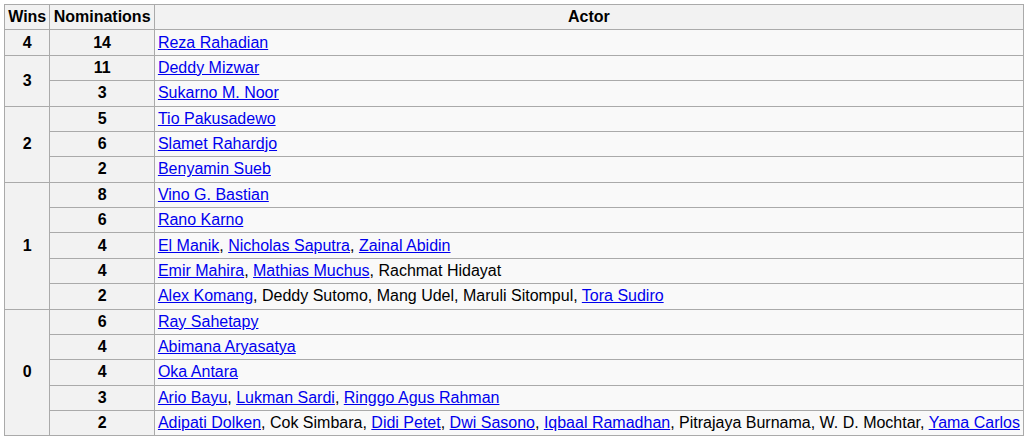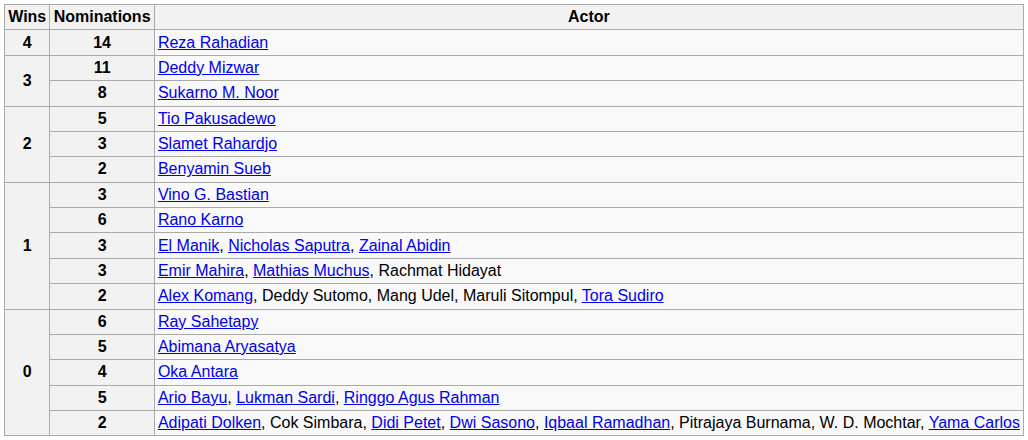Sukarno M. Noor | Nominations: 3 -> 8
Slamet Rahardjo | Nominations: 6 -> 3
Vino G. Bastian | Nominations: 8 -> 3
El Manik, Nicholas Saputra, Zainal Abidin | Nominations: 4 -> 3
Emir Mahira, Mathias Muchus, Rachmat Hidayat | Nominations: 4 -> 3
Abimana Aryasatya | Nominations: 4 -> 5
Ario Bayu, Lukman Sardi, Ringgo Agus Rahman | Nominations: 3 -> 5
